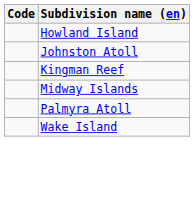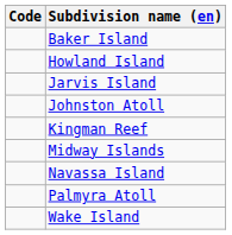+ row: Baker Island
+ row: Jarvis Island
+ row: Navassa Island
